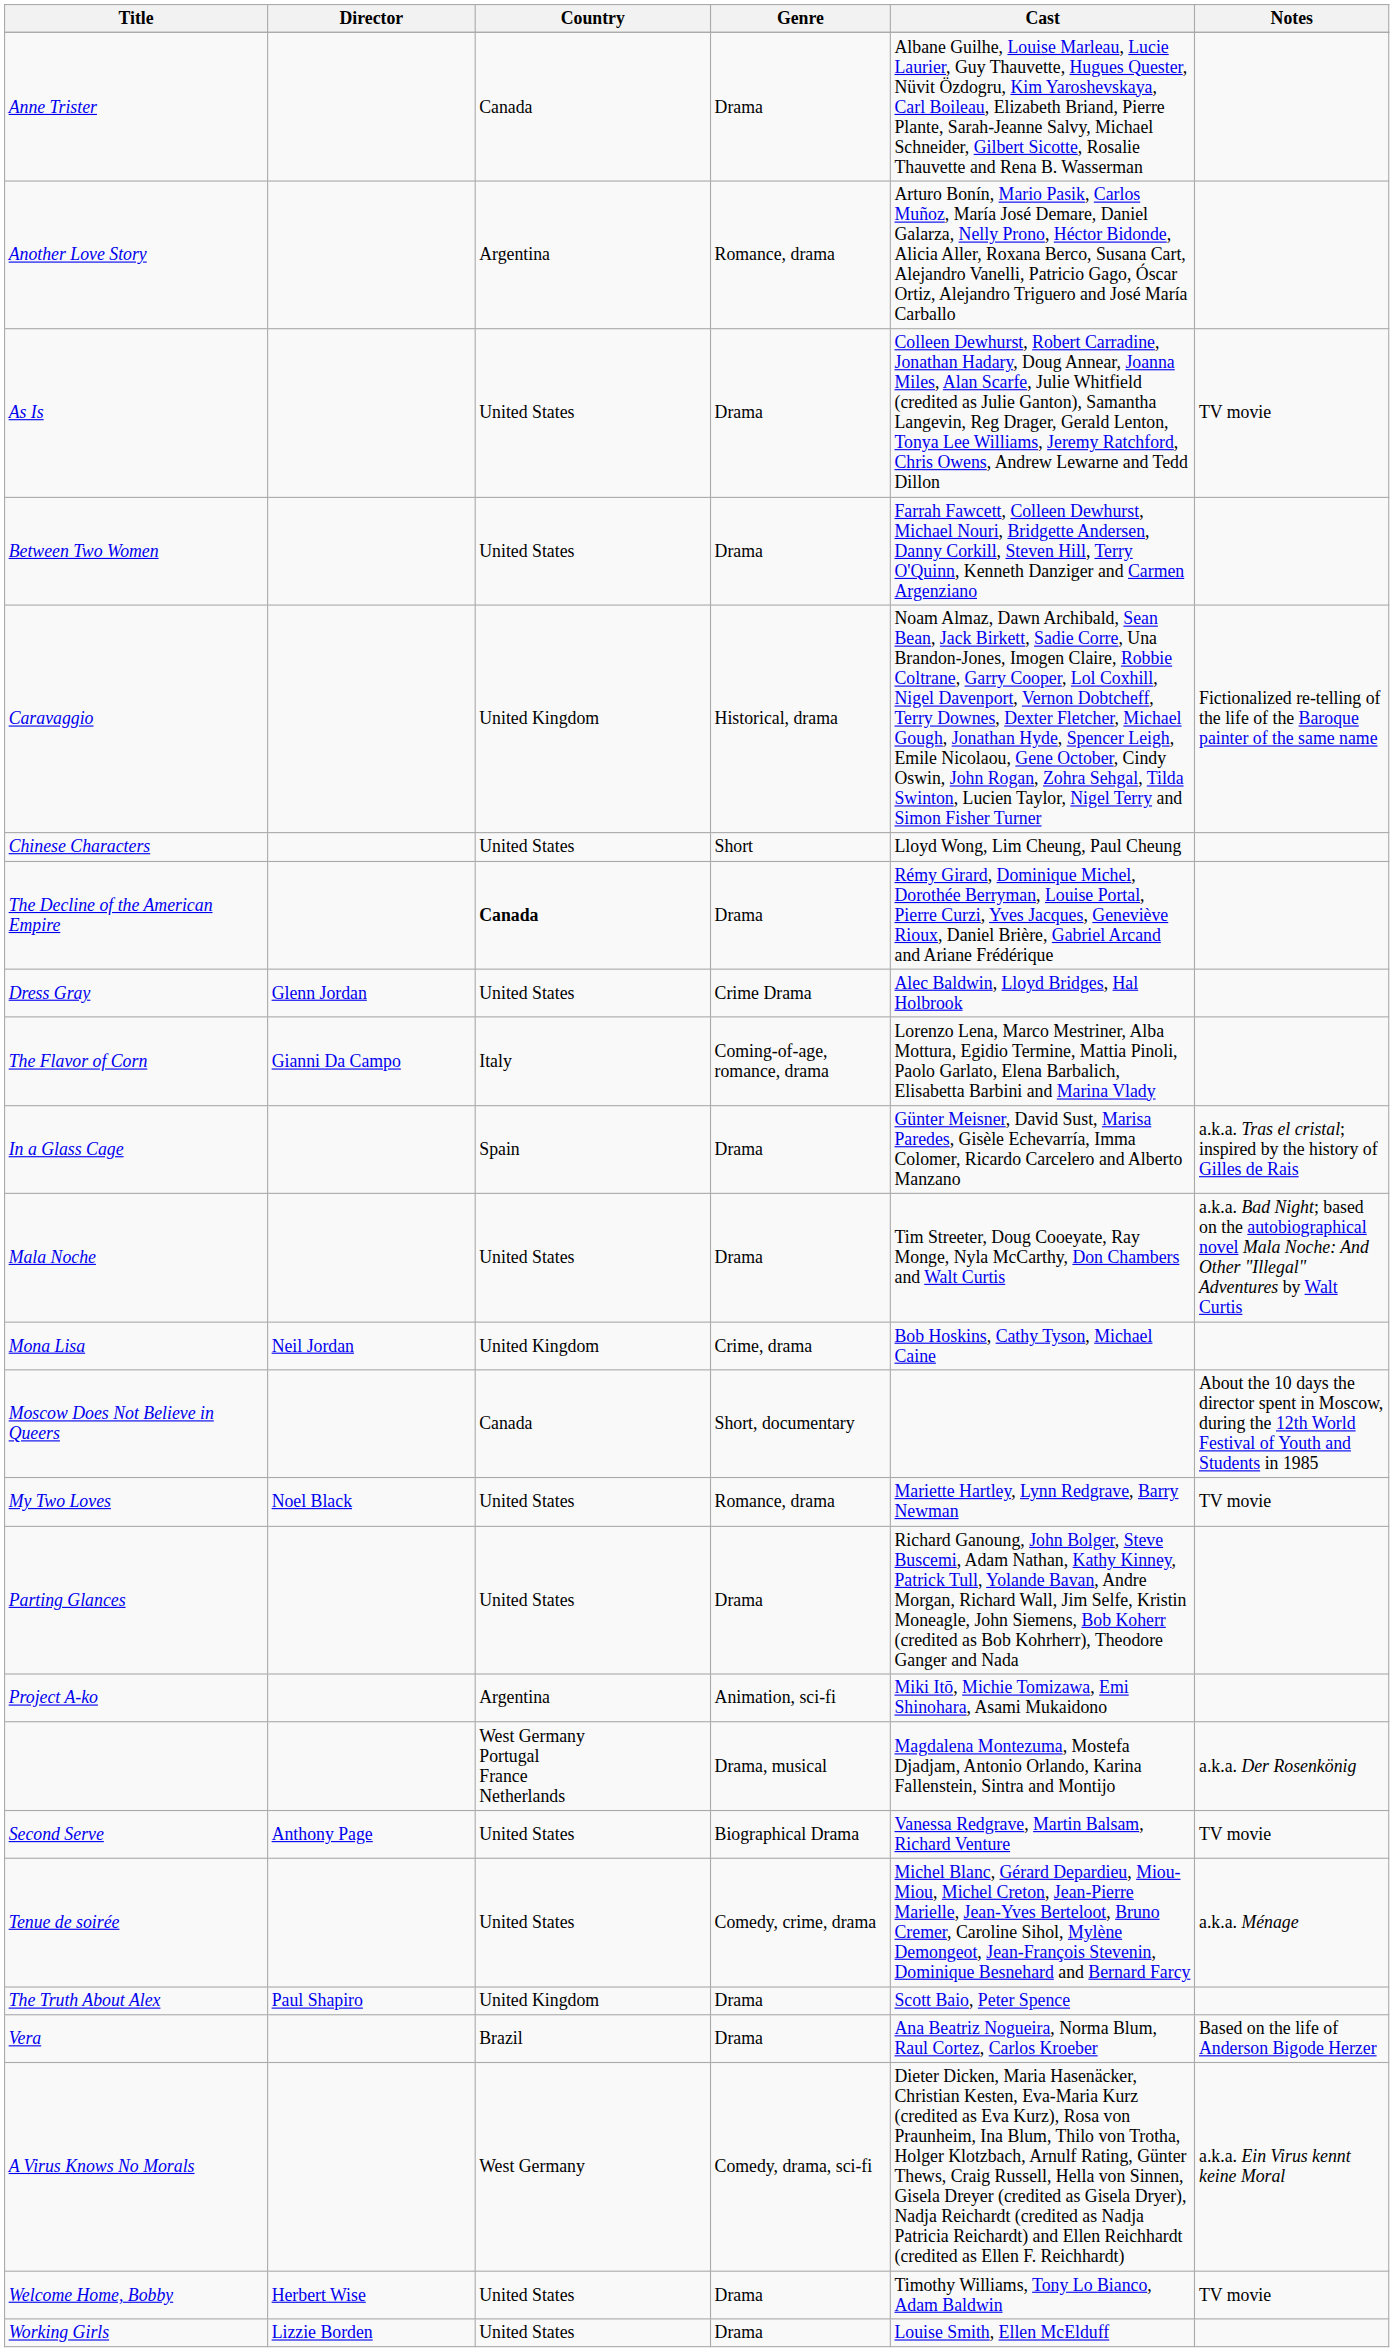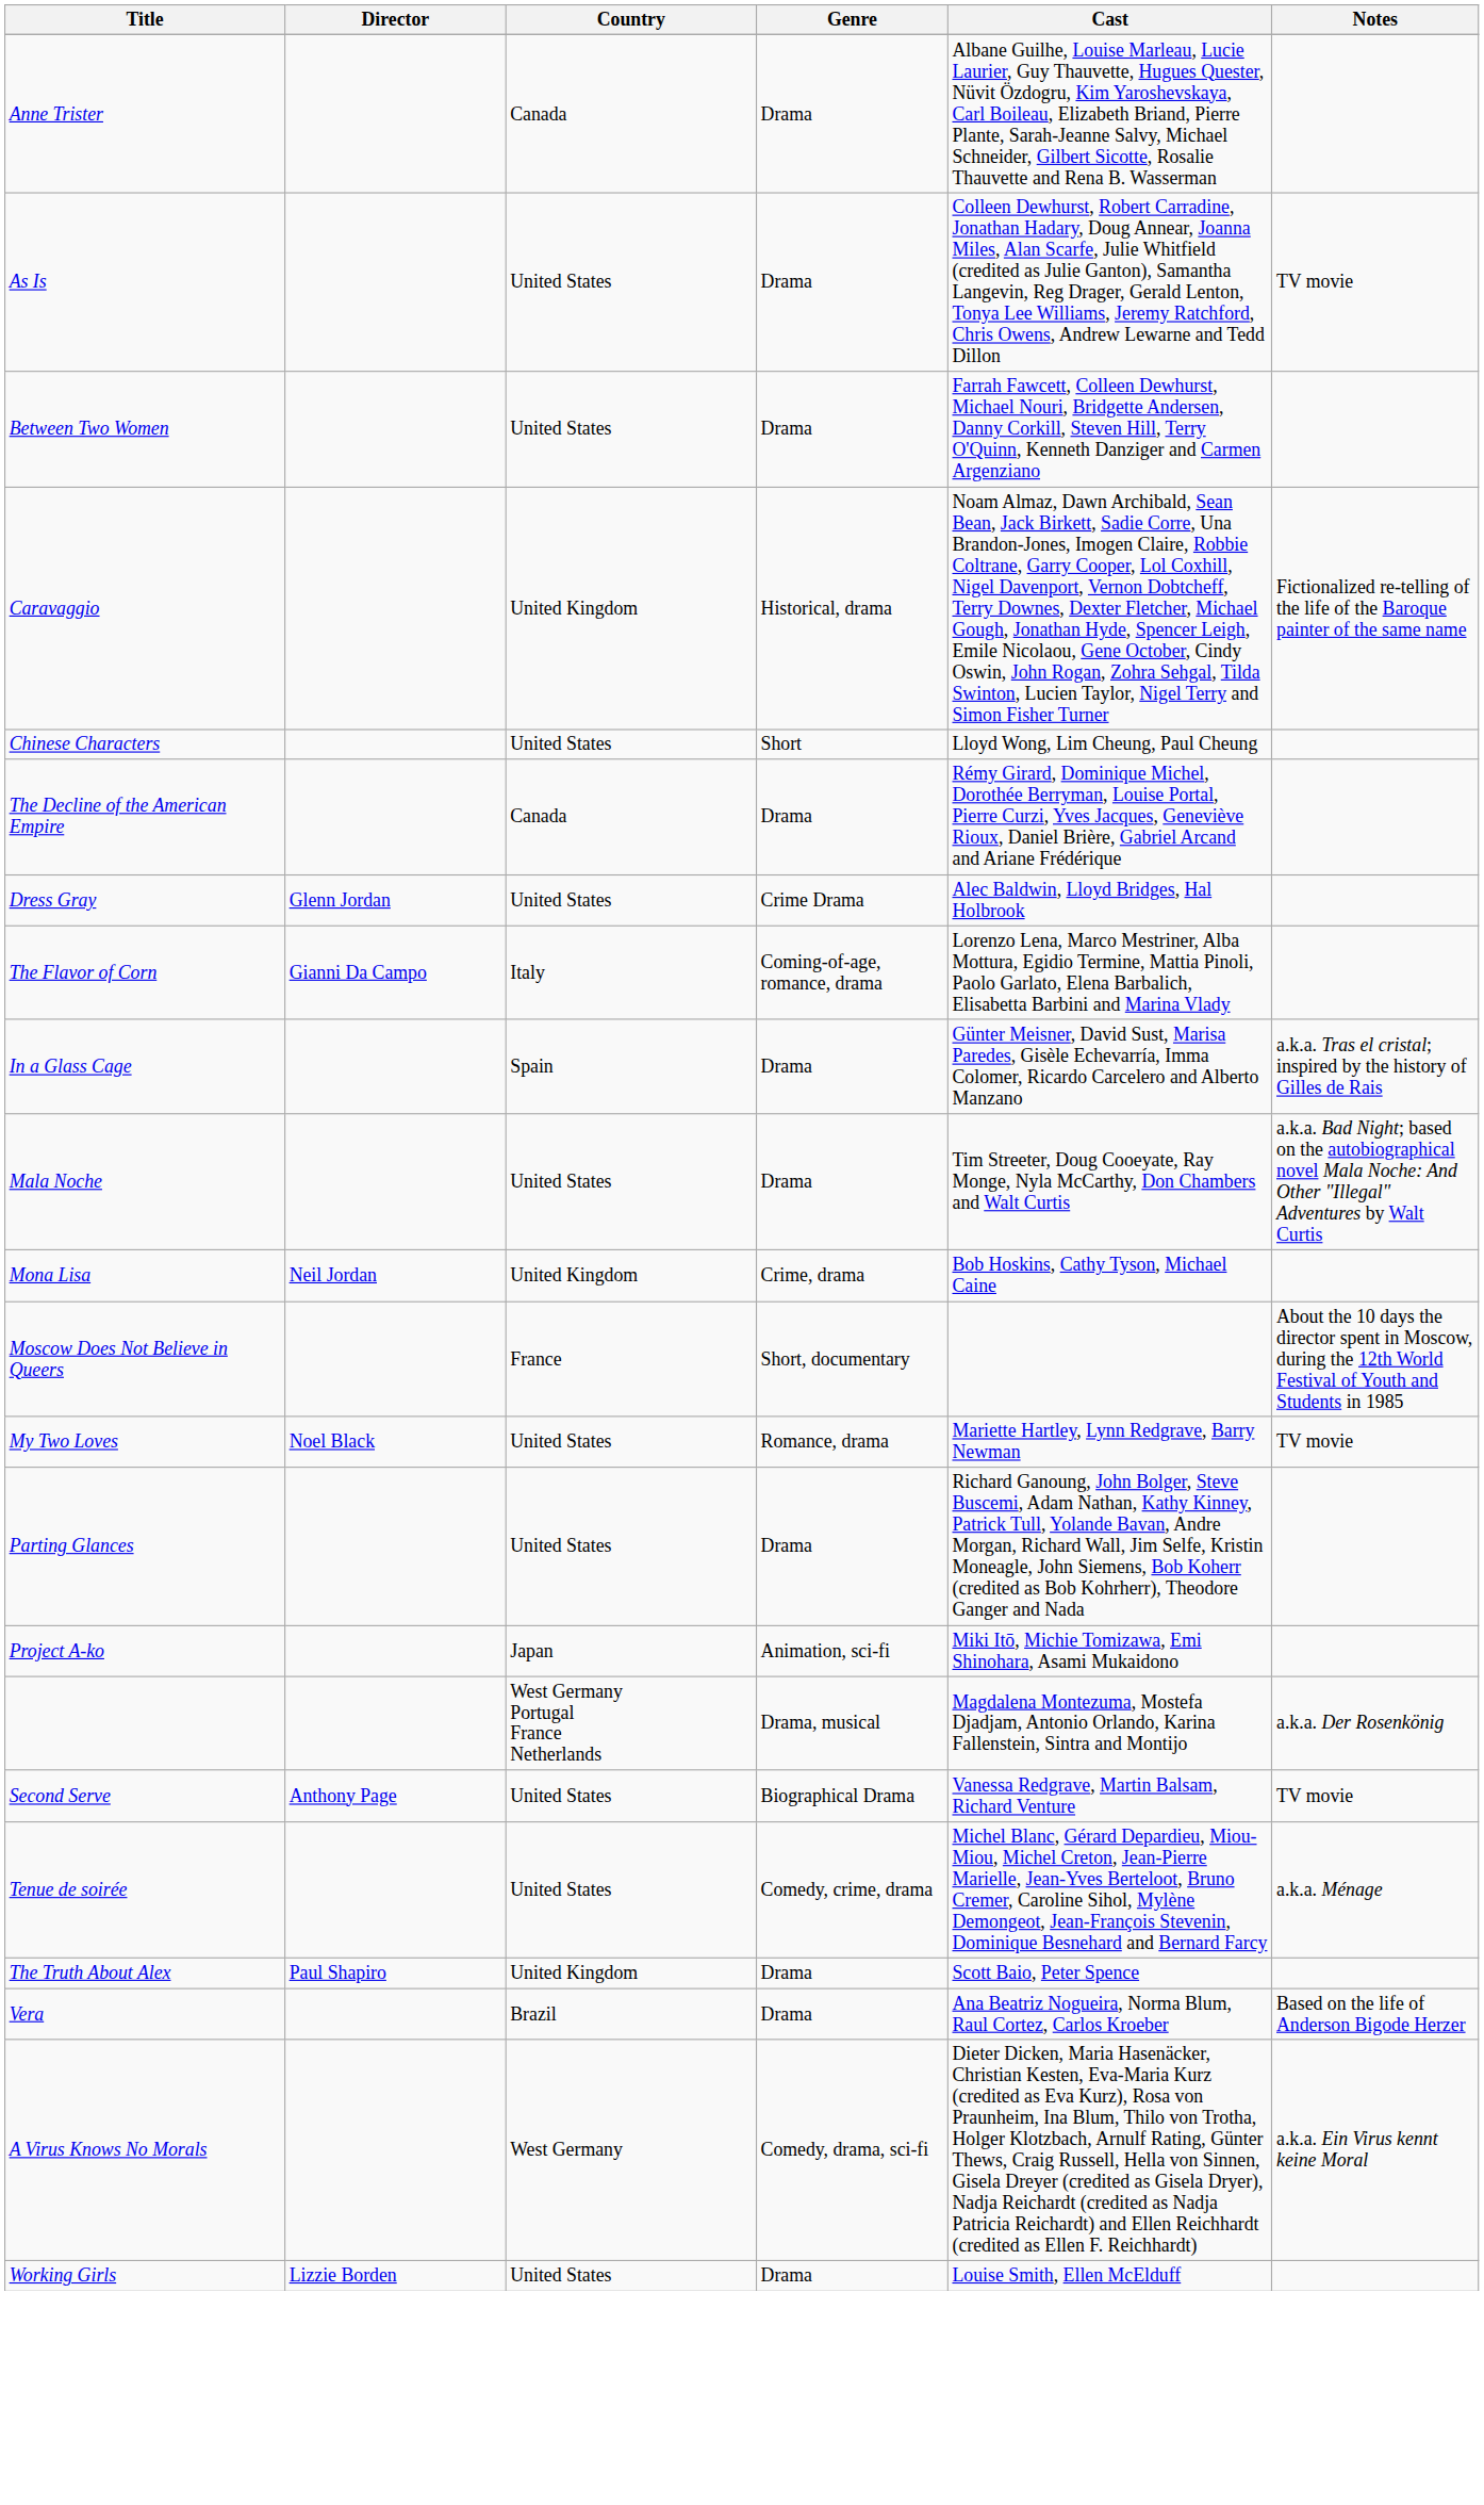- row: Another Love Story | Argentina | Romance, drama | Arturo Bonín, Mario Pasik, Carlos Muñoz, María José Demare, Daniel Galarza, Nelly Prono, Héctor Bidonde, Alicia Aller, Roxana Berco, Susana Cart, Alejandro Vanelli, Patricio Gago, Óscar Ortiz, Alejandro Triguero and José María Carballo
The Decline of the American Empire | Country: bold -> normal
Moscow Does Not Believe in Queers | Country: Canada -> France
Project A-ko | Country: Argentina -> Japan
- row: Welcome Home, Bobby | Herbert Wise | United States | Drama | Timothy Williams, Tony Lo Bianco, Adam Baldwin | TV movie
